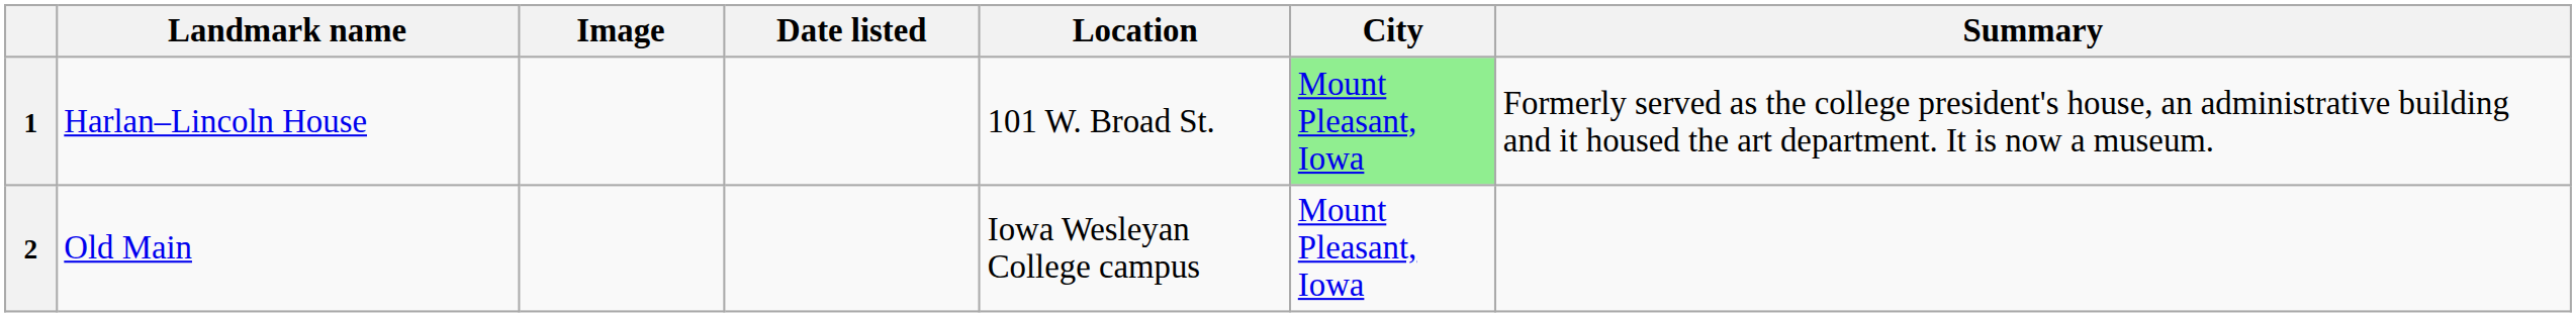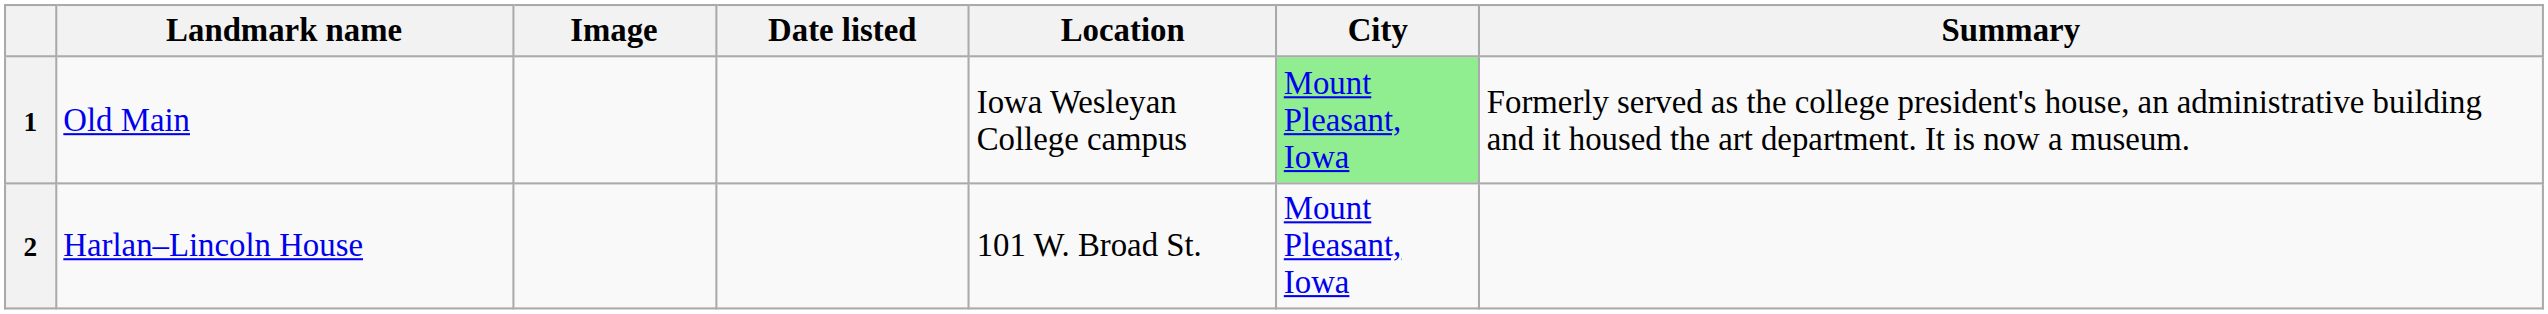1 | Landmark name: Harlan–Lincoln House -> Old Main
1 | Location: 101 W. Broad St. -> Iowa Wesleyan College campus
2 | Landmark name: Old Main -> Harlan–Lincoln House
2 | Location: Iowa Wesleyan College campus -> 101 W. Broad St.
